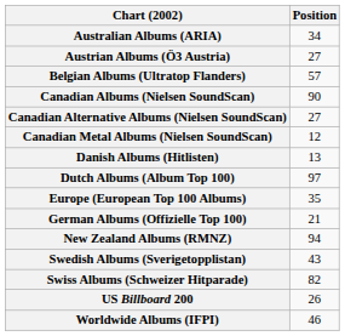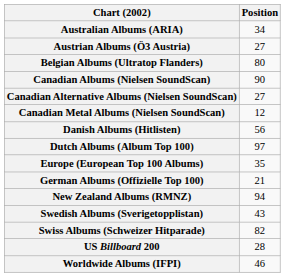Belgian Albums (Ultratop Flanders) | Position: 57 -> 80
Danish Albums (Hitlisten) | Position: 13 -> 56
US Billboard 200 | Position: 26 -> 28
